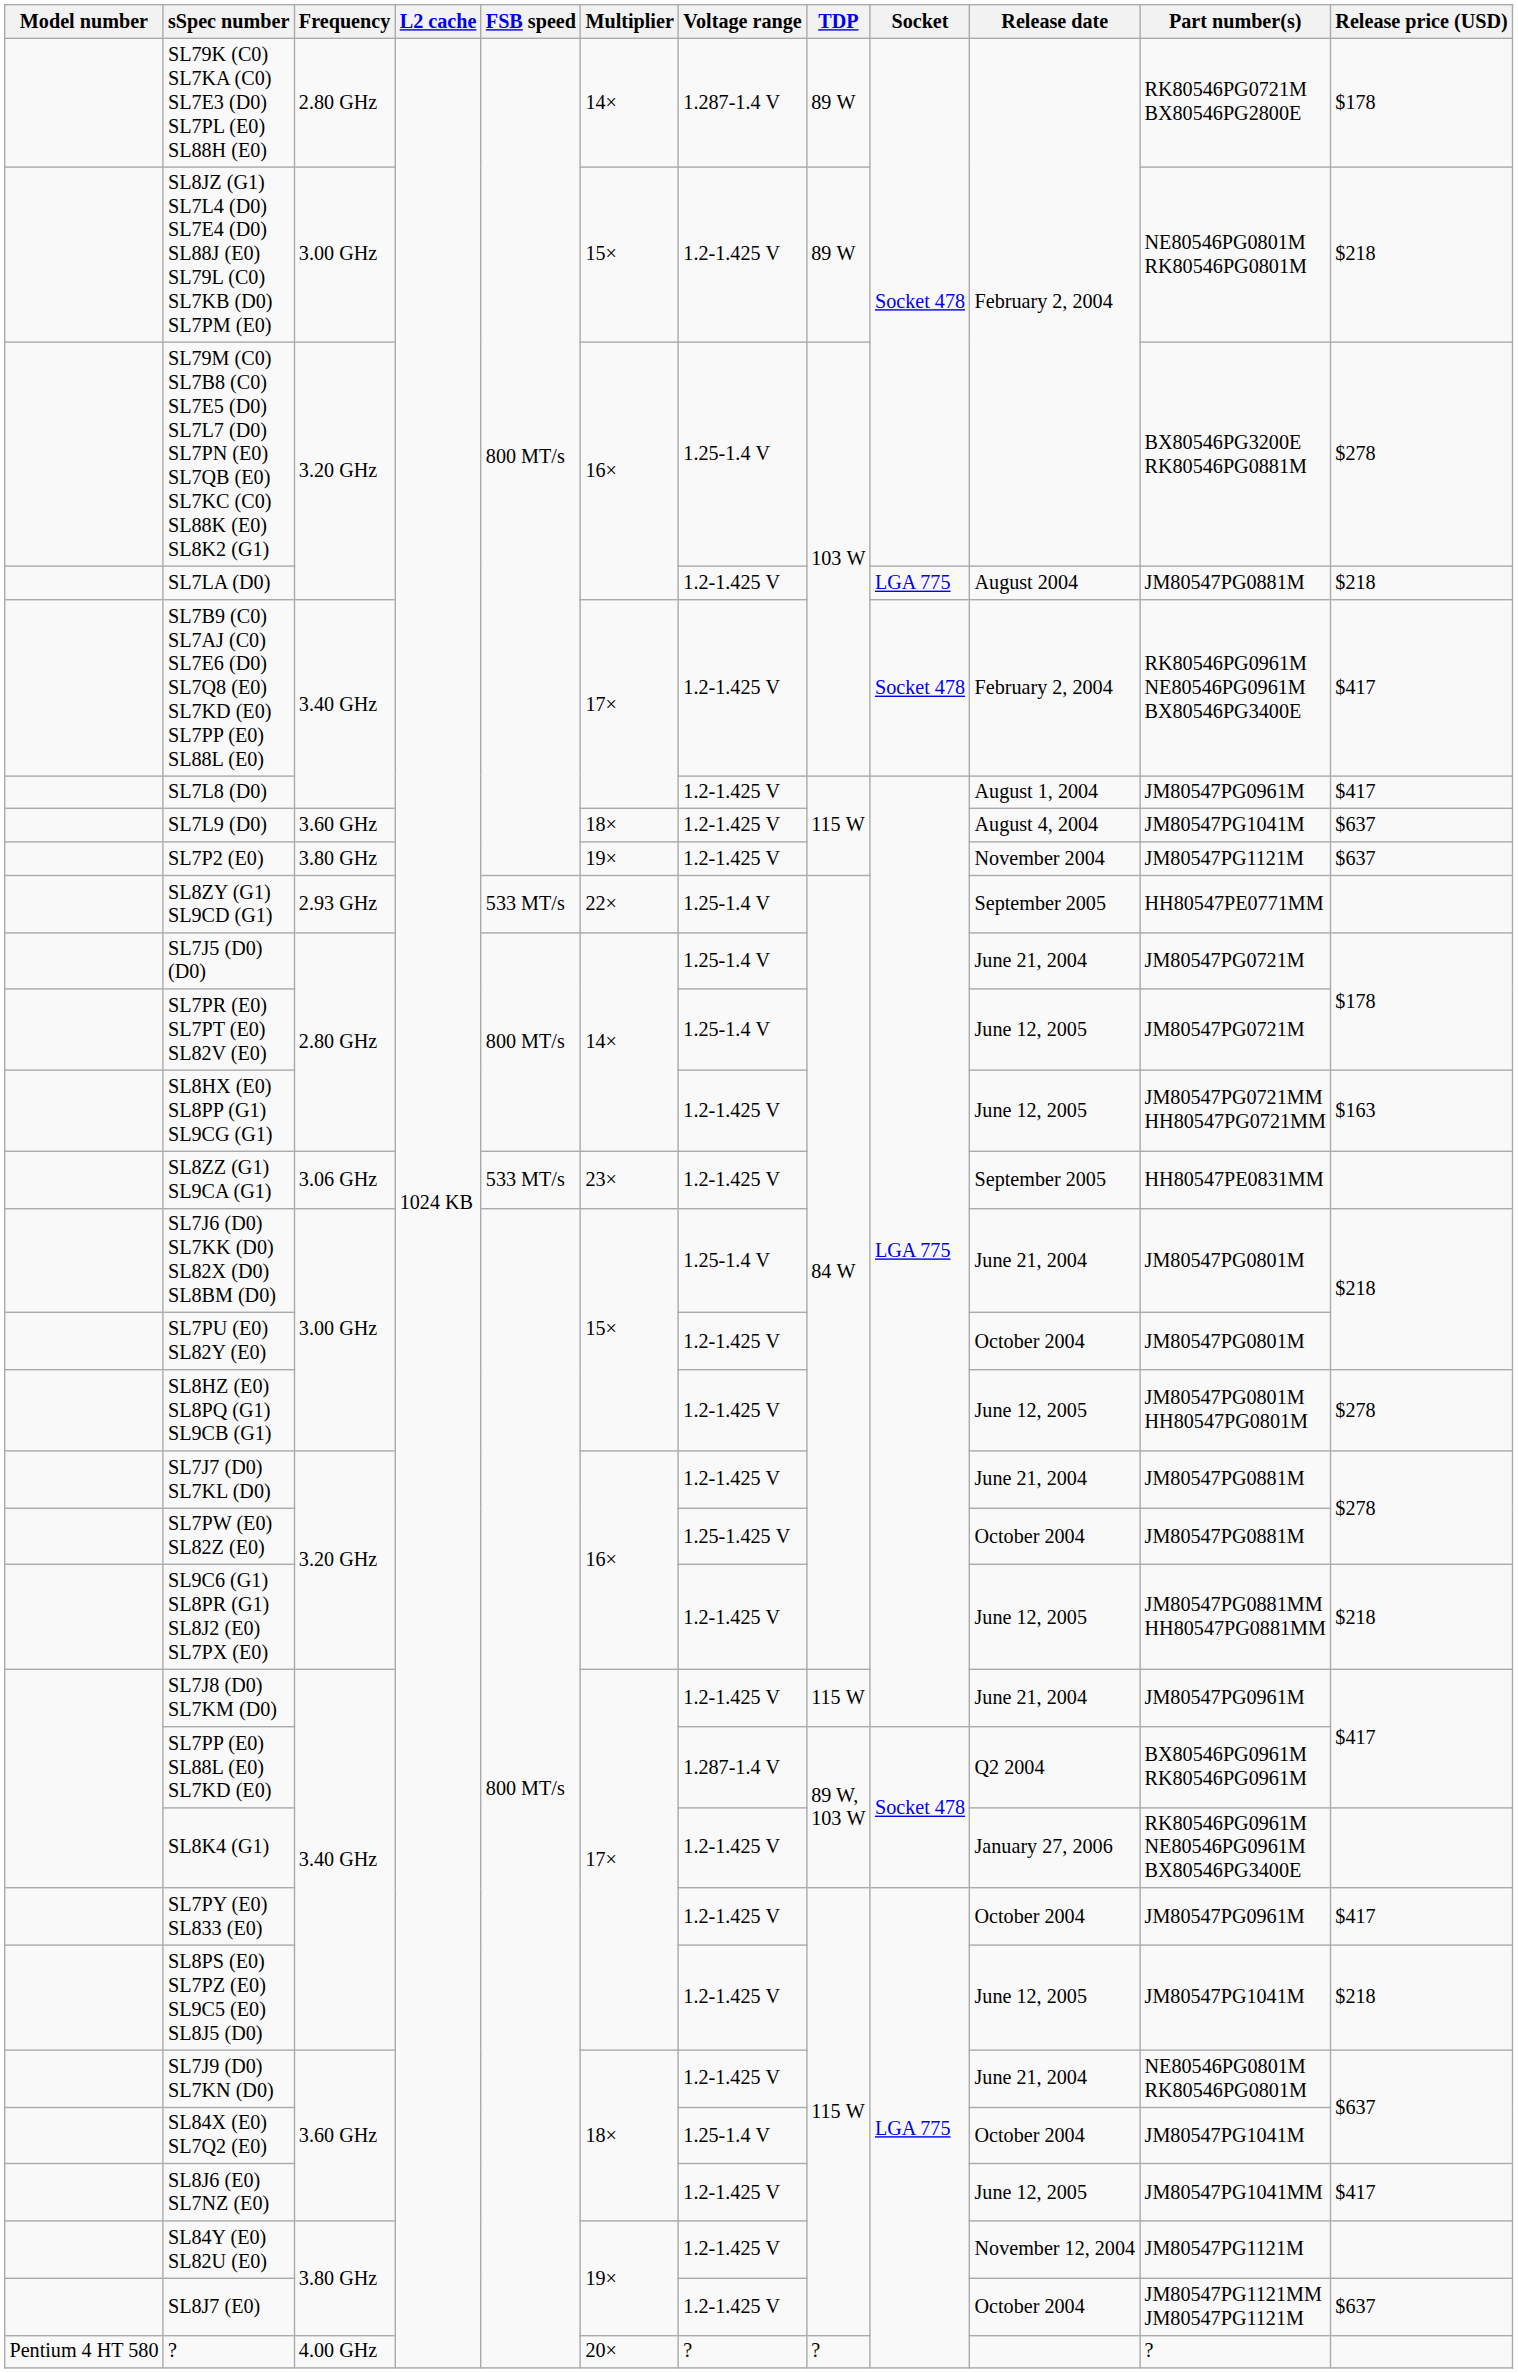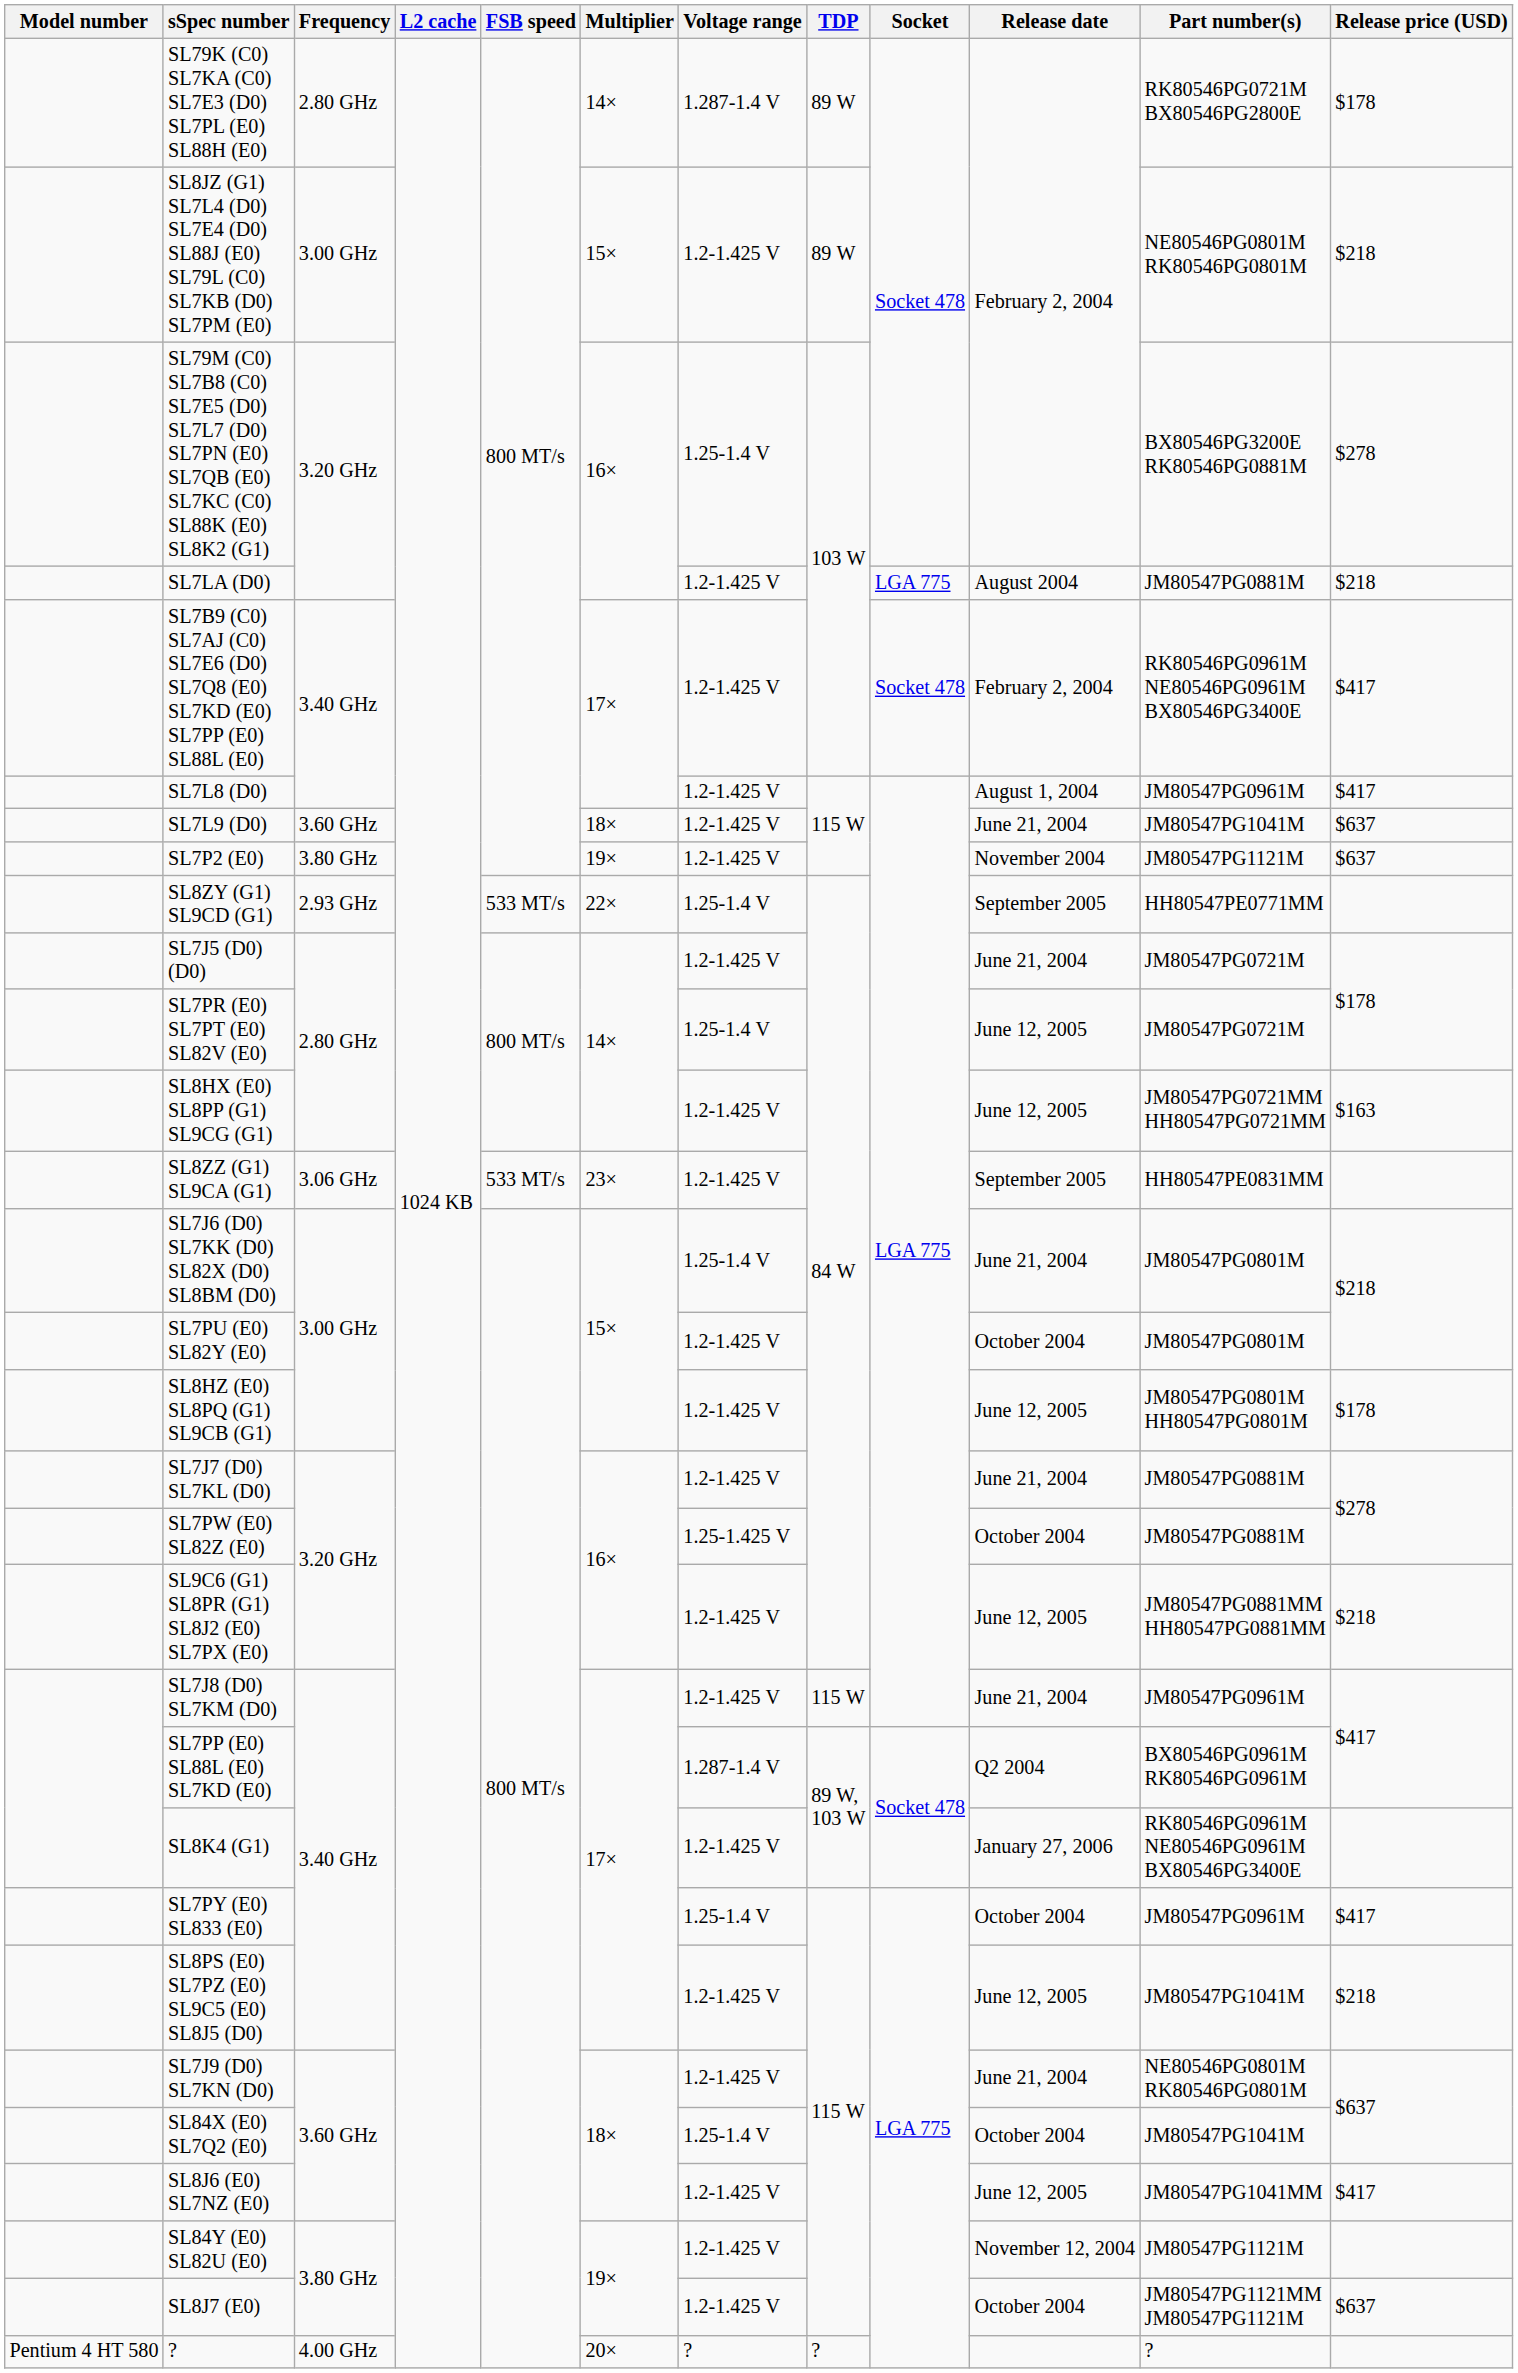SL7L9 (D0) | Release date: August 4, 2004 -> June 21, 2004
SL7J5 (D0) (D0) | Voltage range: 1.25-1.4 V -> 1.2-1.425 V
SL8HZ (E0) SL8PQ (G1) SL9CB (G1) | Release price (USD): $278 -> $178
SL7PY (E0) SL833 (E0) | Voltage range: 1.2-1.425 V -> 1.25-1.4 V
